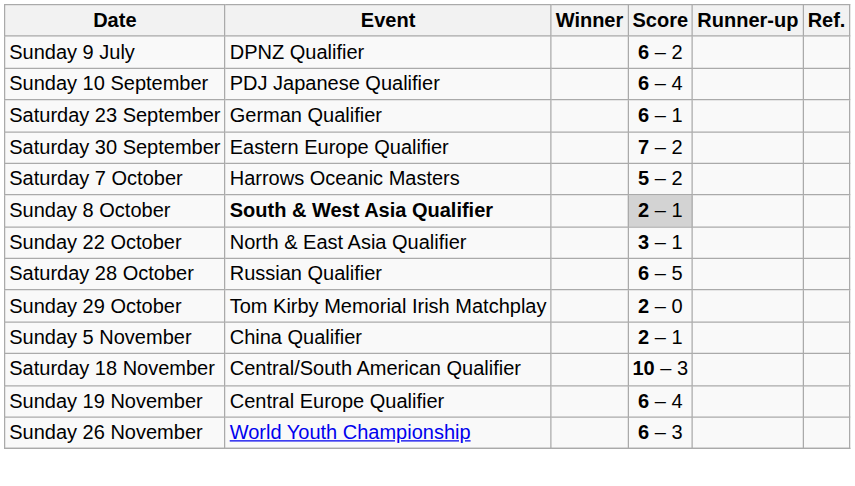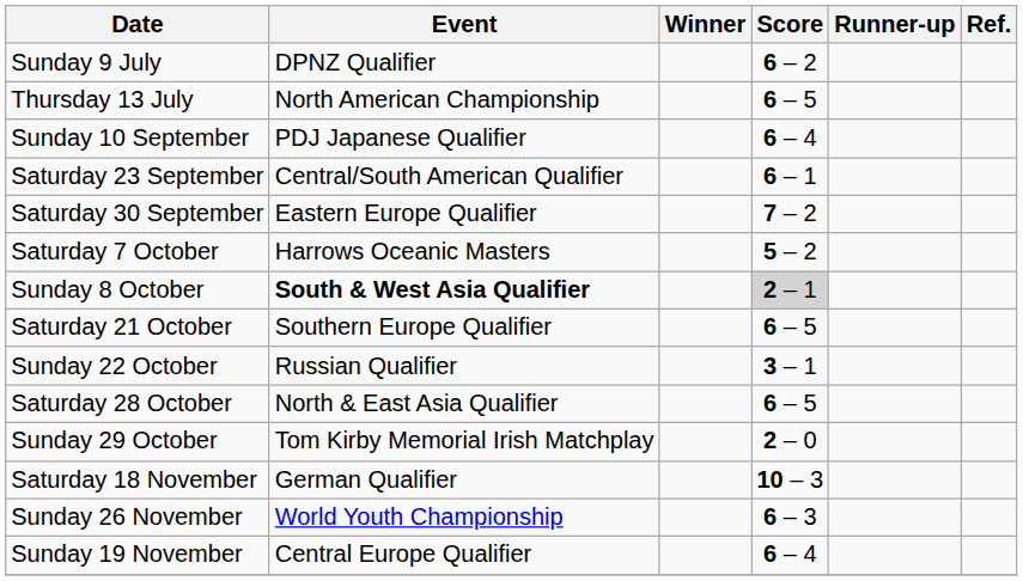+ row: Thursday 13 July | North American Championship | 6 – 5
Saturday 23 September | Event: German Qualifier -> Central/South American Qualifier
+ row: Saturday 21 October | Southern Europe Qualifier | 6 – 5
Sunday 22 October | Event: North & East Asia Qualifier -> Russian Qualifier
Saturday 28 October | Event: Russian Qualifier -> North & East Asia Qualifier
- row: Sunday 5 November | China Qualifier | 2 – 1
Saturday 18 November | Event: Central/South American Qualifier -> German Qualifier
rows swapped: Sunday 19 November <-> Sunday 26 November
